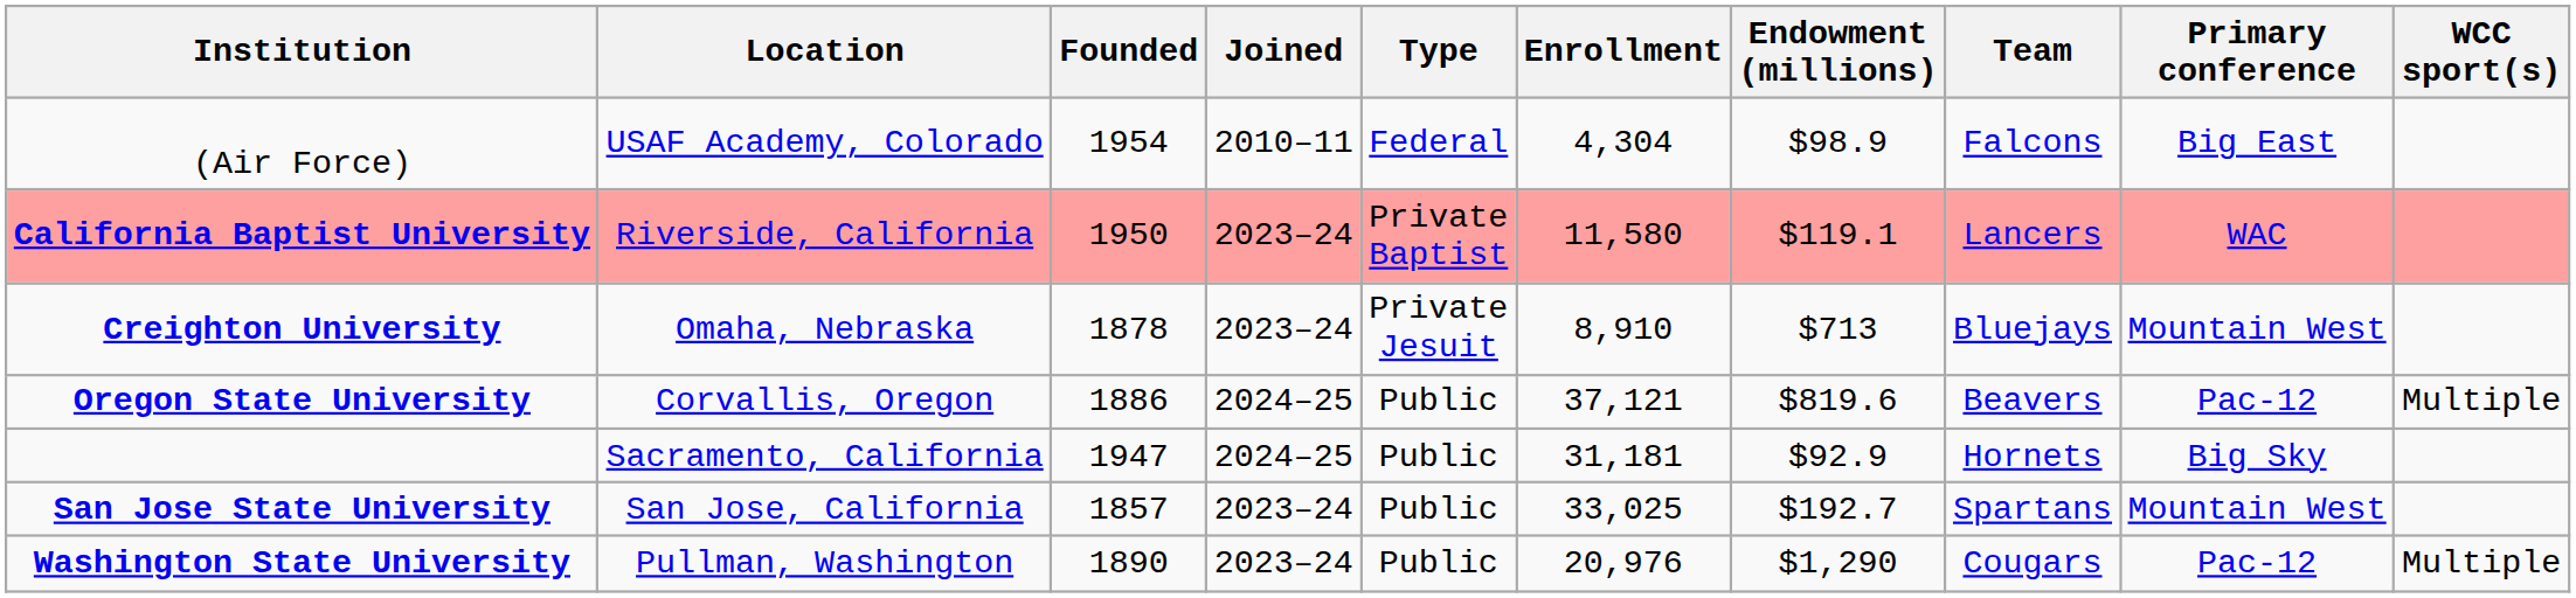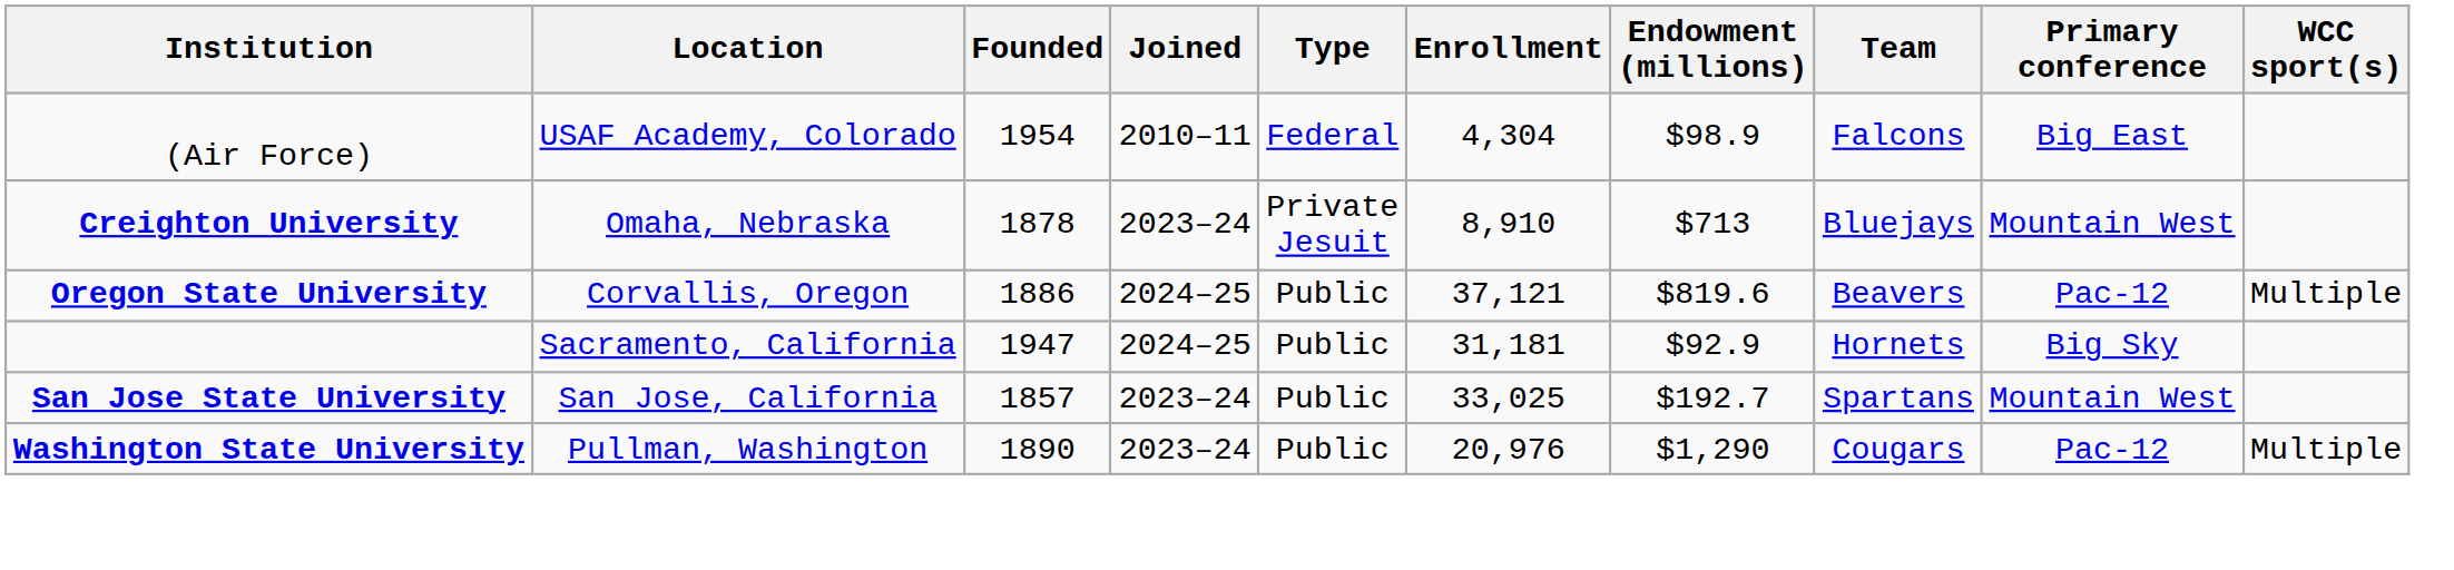- row: California Baptist University | Riverside, California | 1950 | 2023–24 | Private Baptist | 11,580 | $119.1 | Lancers | WAC
